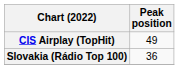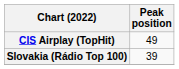Slovakia (Rádio Top 100) | Peak position: 36 -> 39
